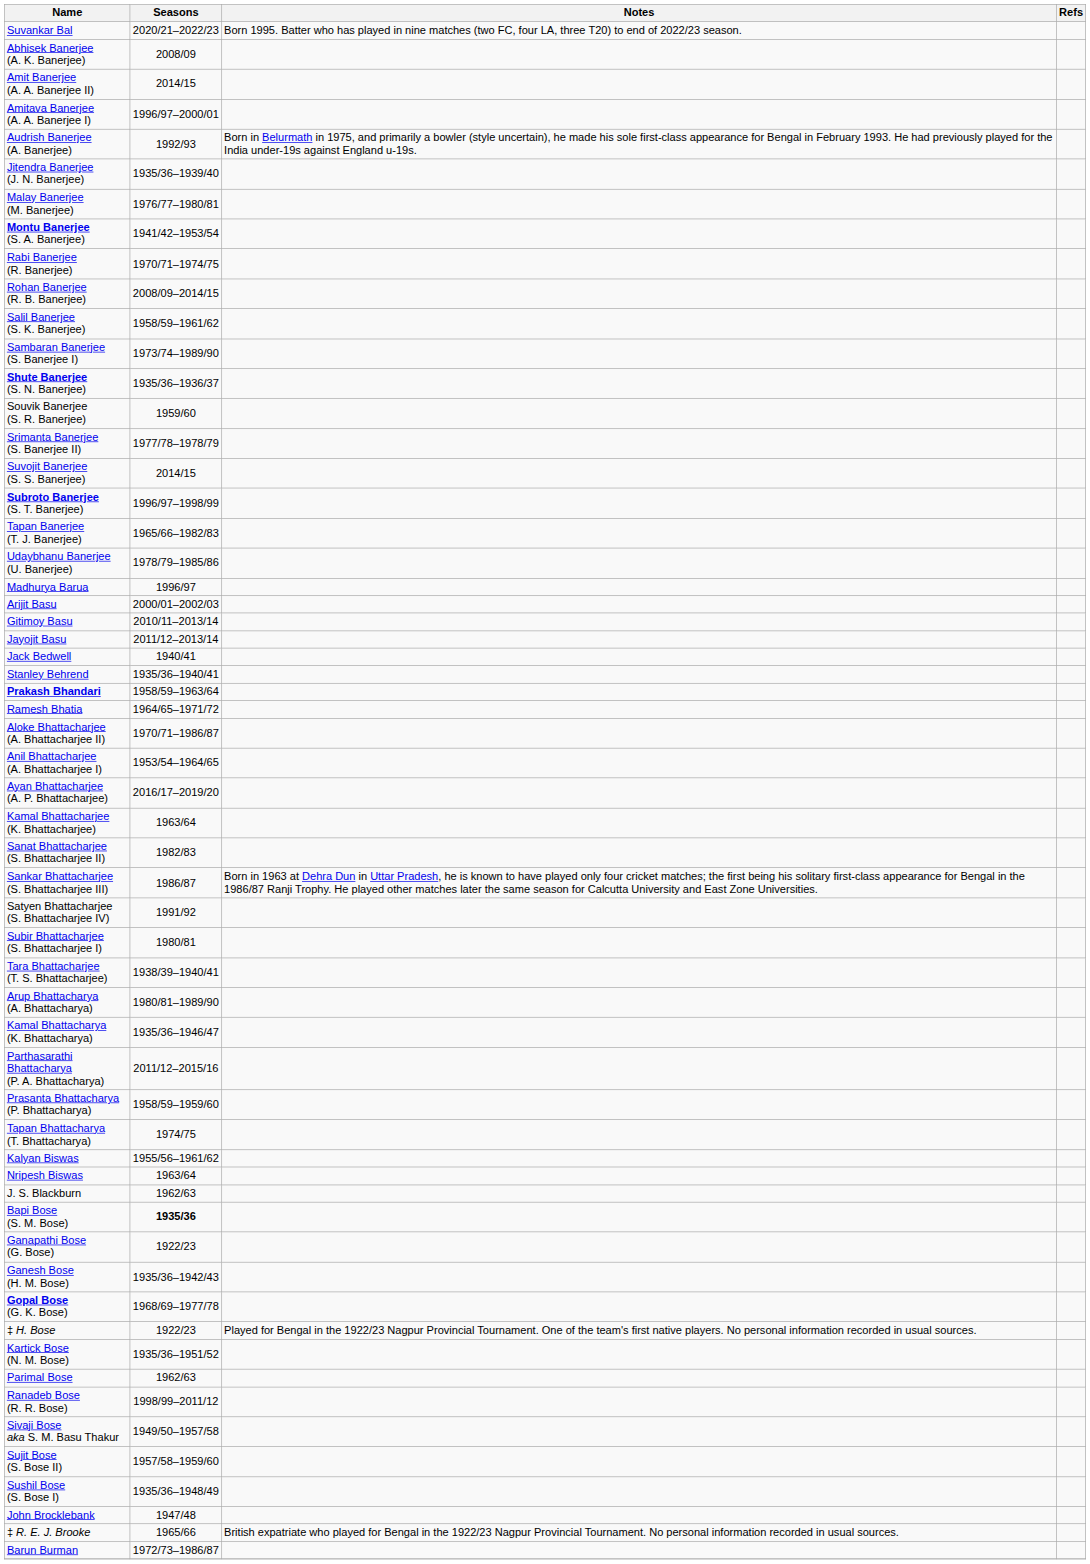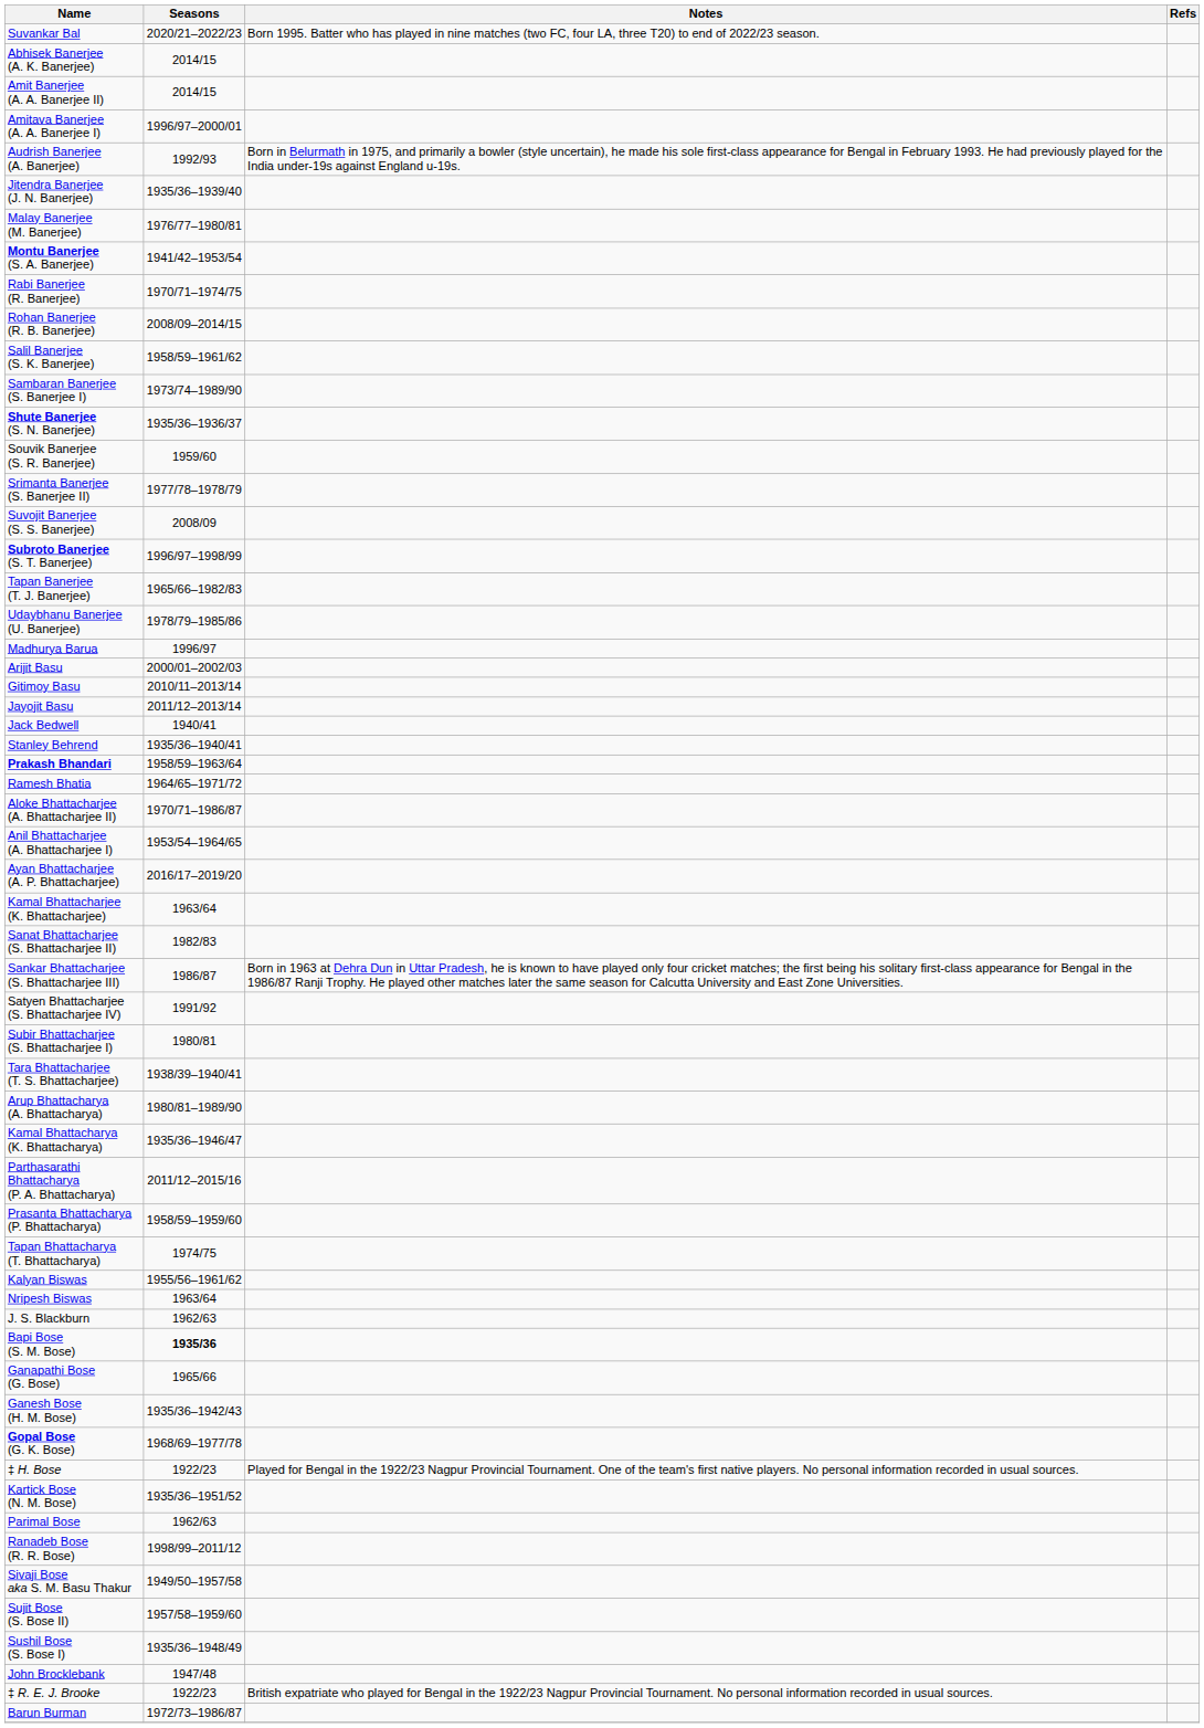Abhisek Banerjee (A. K. Banerjee) | Seasons: 2008/09 -> 2014/15
Suvojit Banerjee (S. S. Banerjee) | Seasons: 2014/15 -> 2008/09
Ganapathi Bose (G. Bose) | Seasons: 1922/23 -> 1965/66
‡ R. E. J. Brooke | Seasons: 1965/66 -> 1922/23
